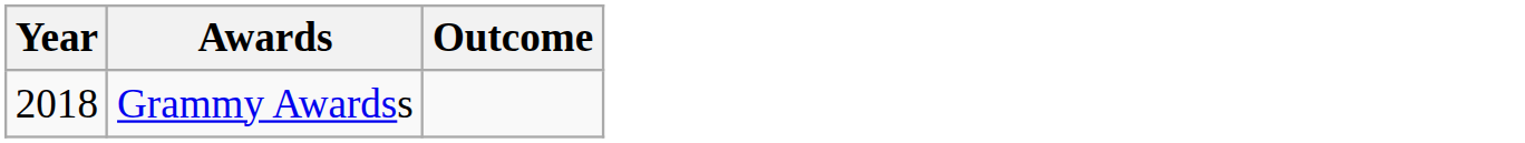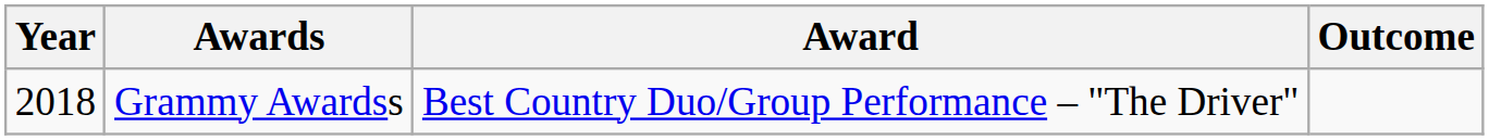+ column: Award | Best Country Duo/Group Performance – "The Driver"
